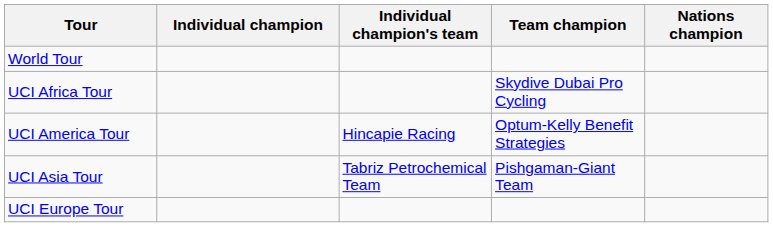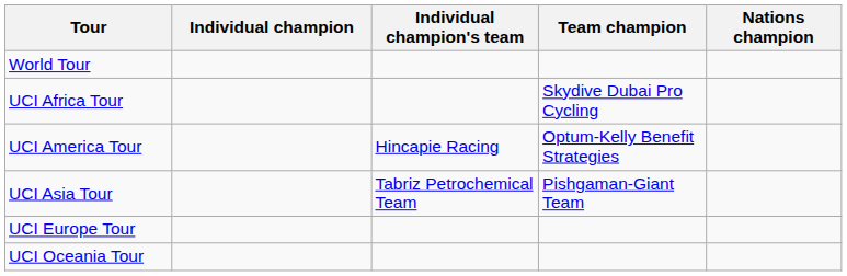+ row: UCI Oceania Tour
